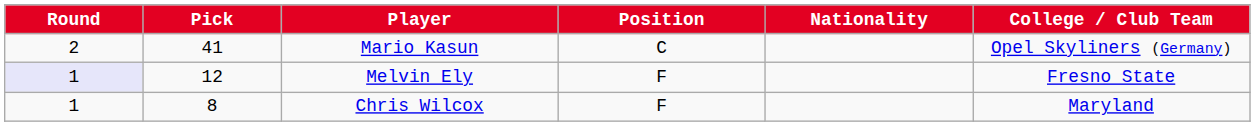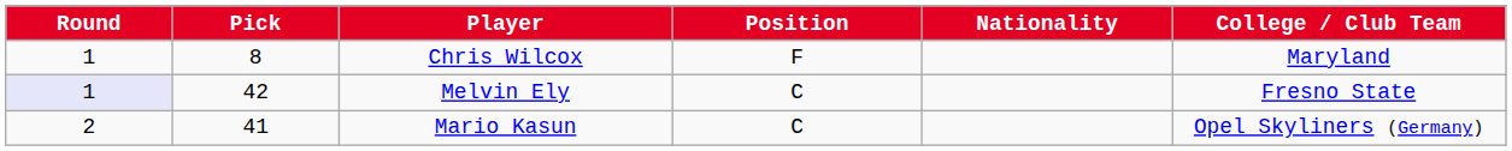rows swapped: Chris Wilcox <-> Mario Kasun
Melvin Ely | Pick: 12 -> 42
Melvin Ely | Position: F -> C
